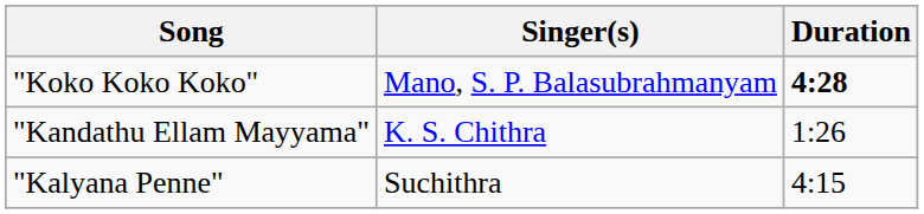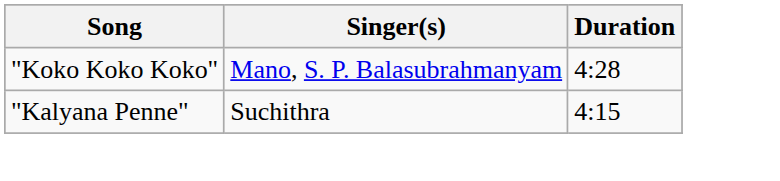"Koko Koko Koko" | Duration: bold -> normal
- row: "Kandathu Ellam Mayyama" | K. S. Chithra | 1:26
